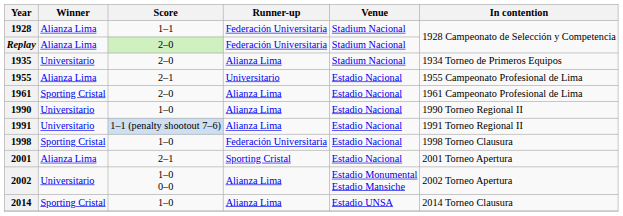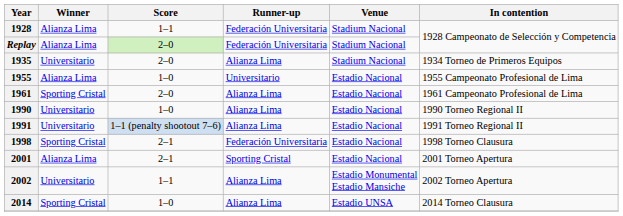1955 | Score: 2–1 -> 1–0
1998 | Score: 1–0 -> 2–1
2002 | Score: 1–0 0–0 -> 1–1
